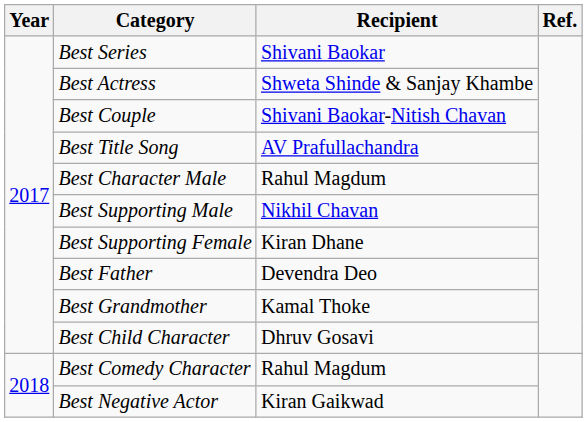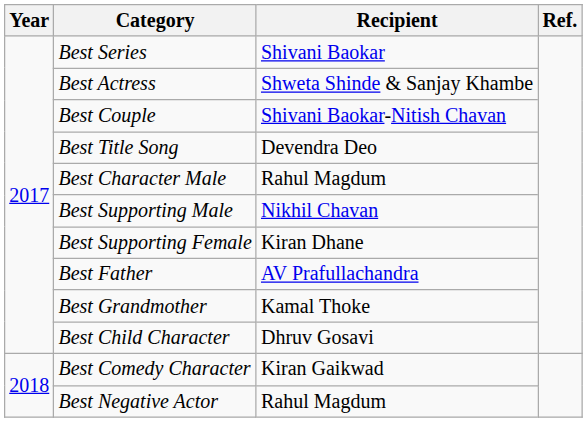Best Title Song | Recipient: AV Prafullachandra -> Devendra Deo
Best Father | Recipient: Devendra Deo -> AV Prafullachandra
Best Comedy Character | Recipient: Rahul Magdum -> Kiran Gaikwad
Best Negative Actor | Recipient: Kiran Gaikwad -> Rahul Magdum
